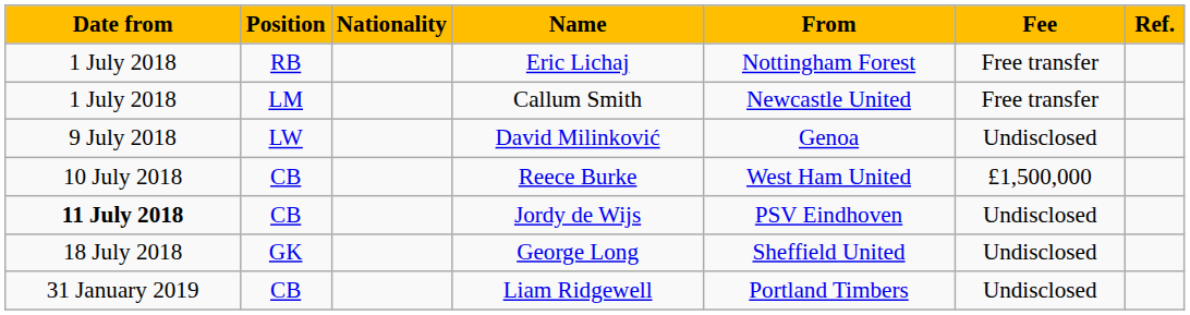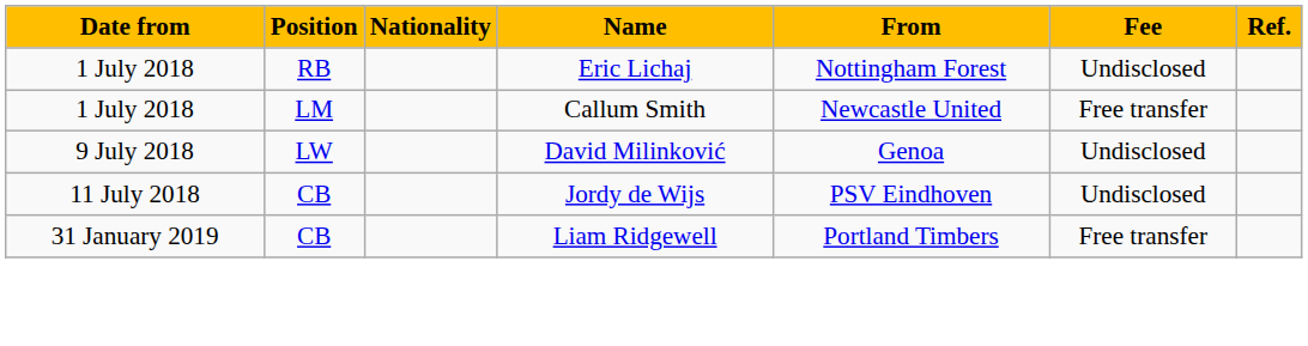Eric Lichaj | Fee: Free transfer -> Undisclosed
- row: 10 July 2018 | CB | Reece Burke | West Ham United | £1,500,000
Jordy de Wijs | Date from: bold -> normal
- row: 18 July 2018 | GK | George Long | Sheffield United | Undisclosed
Liam Ridgewell | Fee: Undisclosed -> Free transfer
